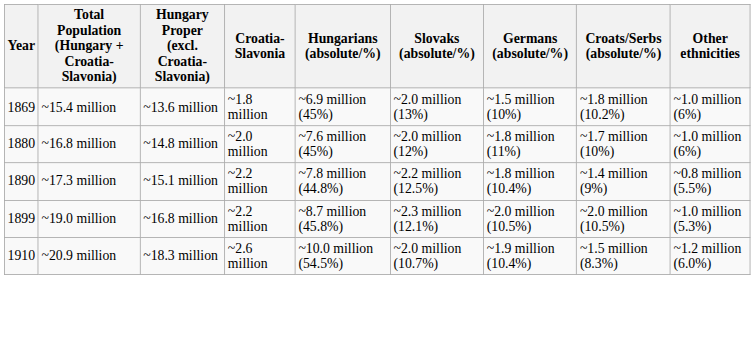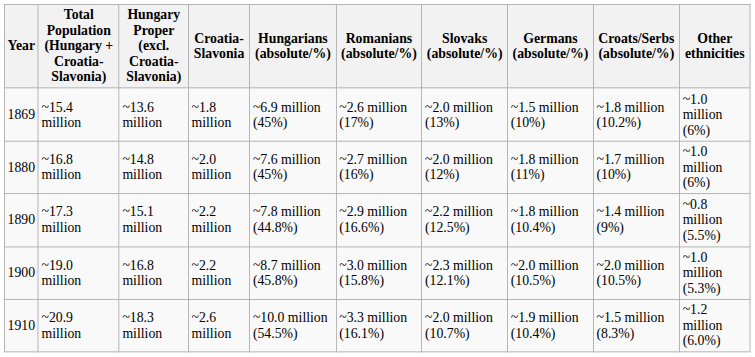+ column: Romanians (absolute/%) | ~2.6 million (17%) | ~2.7 million (16%) | ~2.9 million (16.6%) | ~3.0 million (15.8%) | ~3.3 million (16.1%)
~19.0 million | Year: 1899 -> 1900
